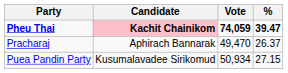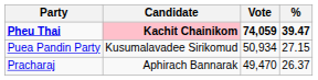rows swapped: Puea Pandin Party <-> Pracharaj
